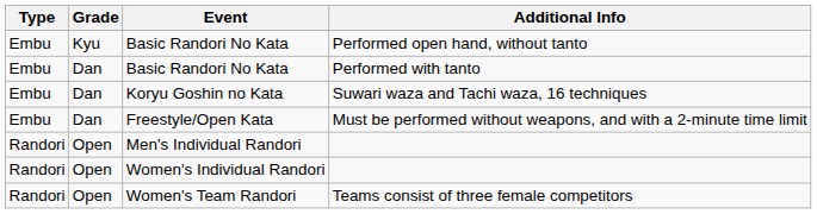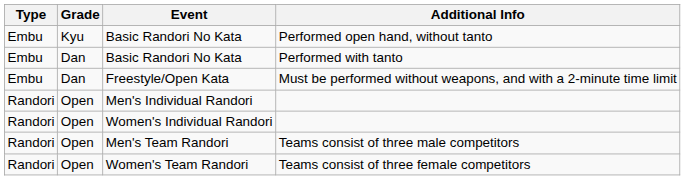- row: Embu | Dan | Koryu Goshin no Kata | Suwari waza and Tachi waza, 16 techniques
+ row: Randori | Open | Men's Team Randori | Teams consist of three male competitors
